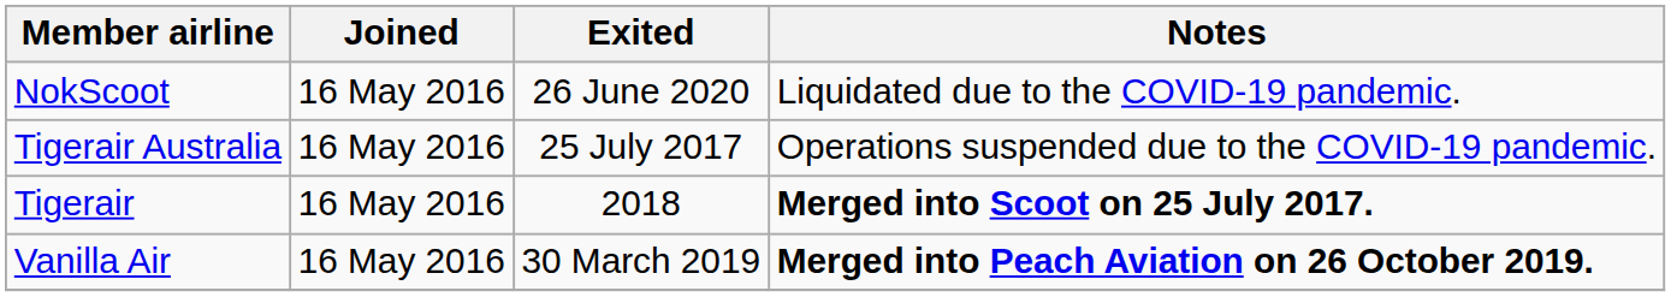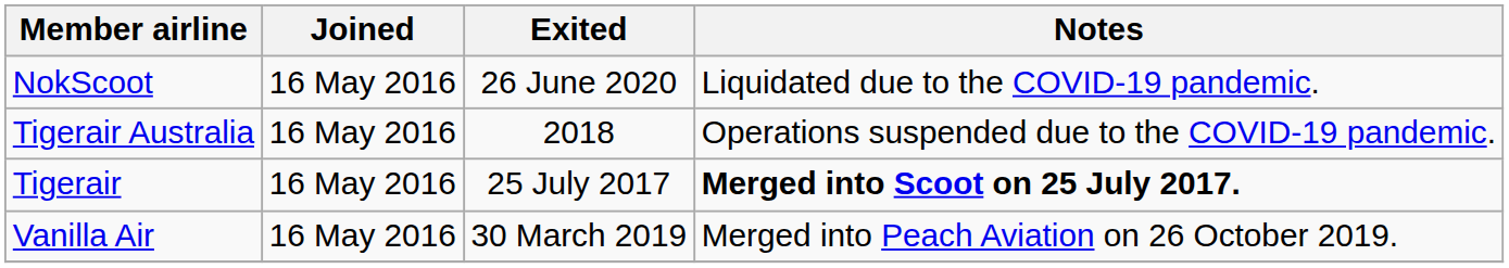Tigerair Australia | Exited: 25 July 2017 -> 2018
Tigerair | Exited: 2018 -> 25 July 2017
Vanilla Air | Notes: bold -> normal
